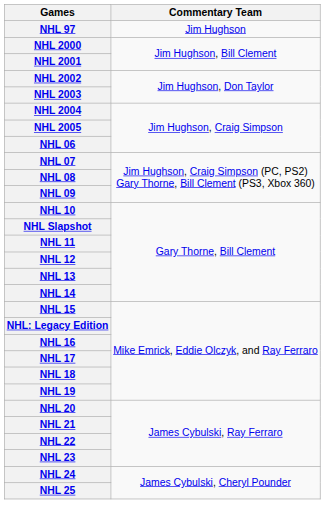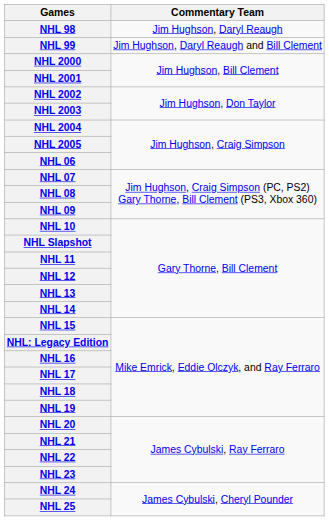- row: NHL 97 | Jim Hughson
+ row: NHL 98 | Jim Hughson, Daryl Reaugh
+ row: NHL 99 | Jim Hughson, Daryl Reaugh and Bill Clement
